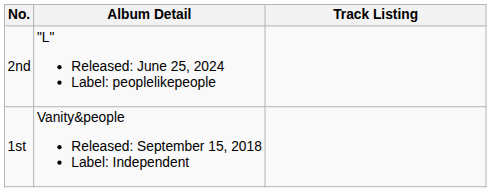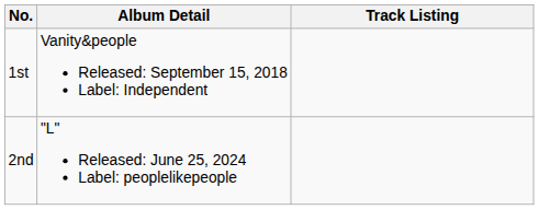rows swapped: 1st <-> 2nd
